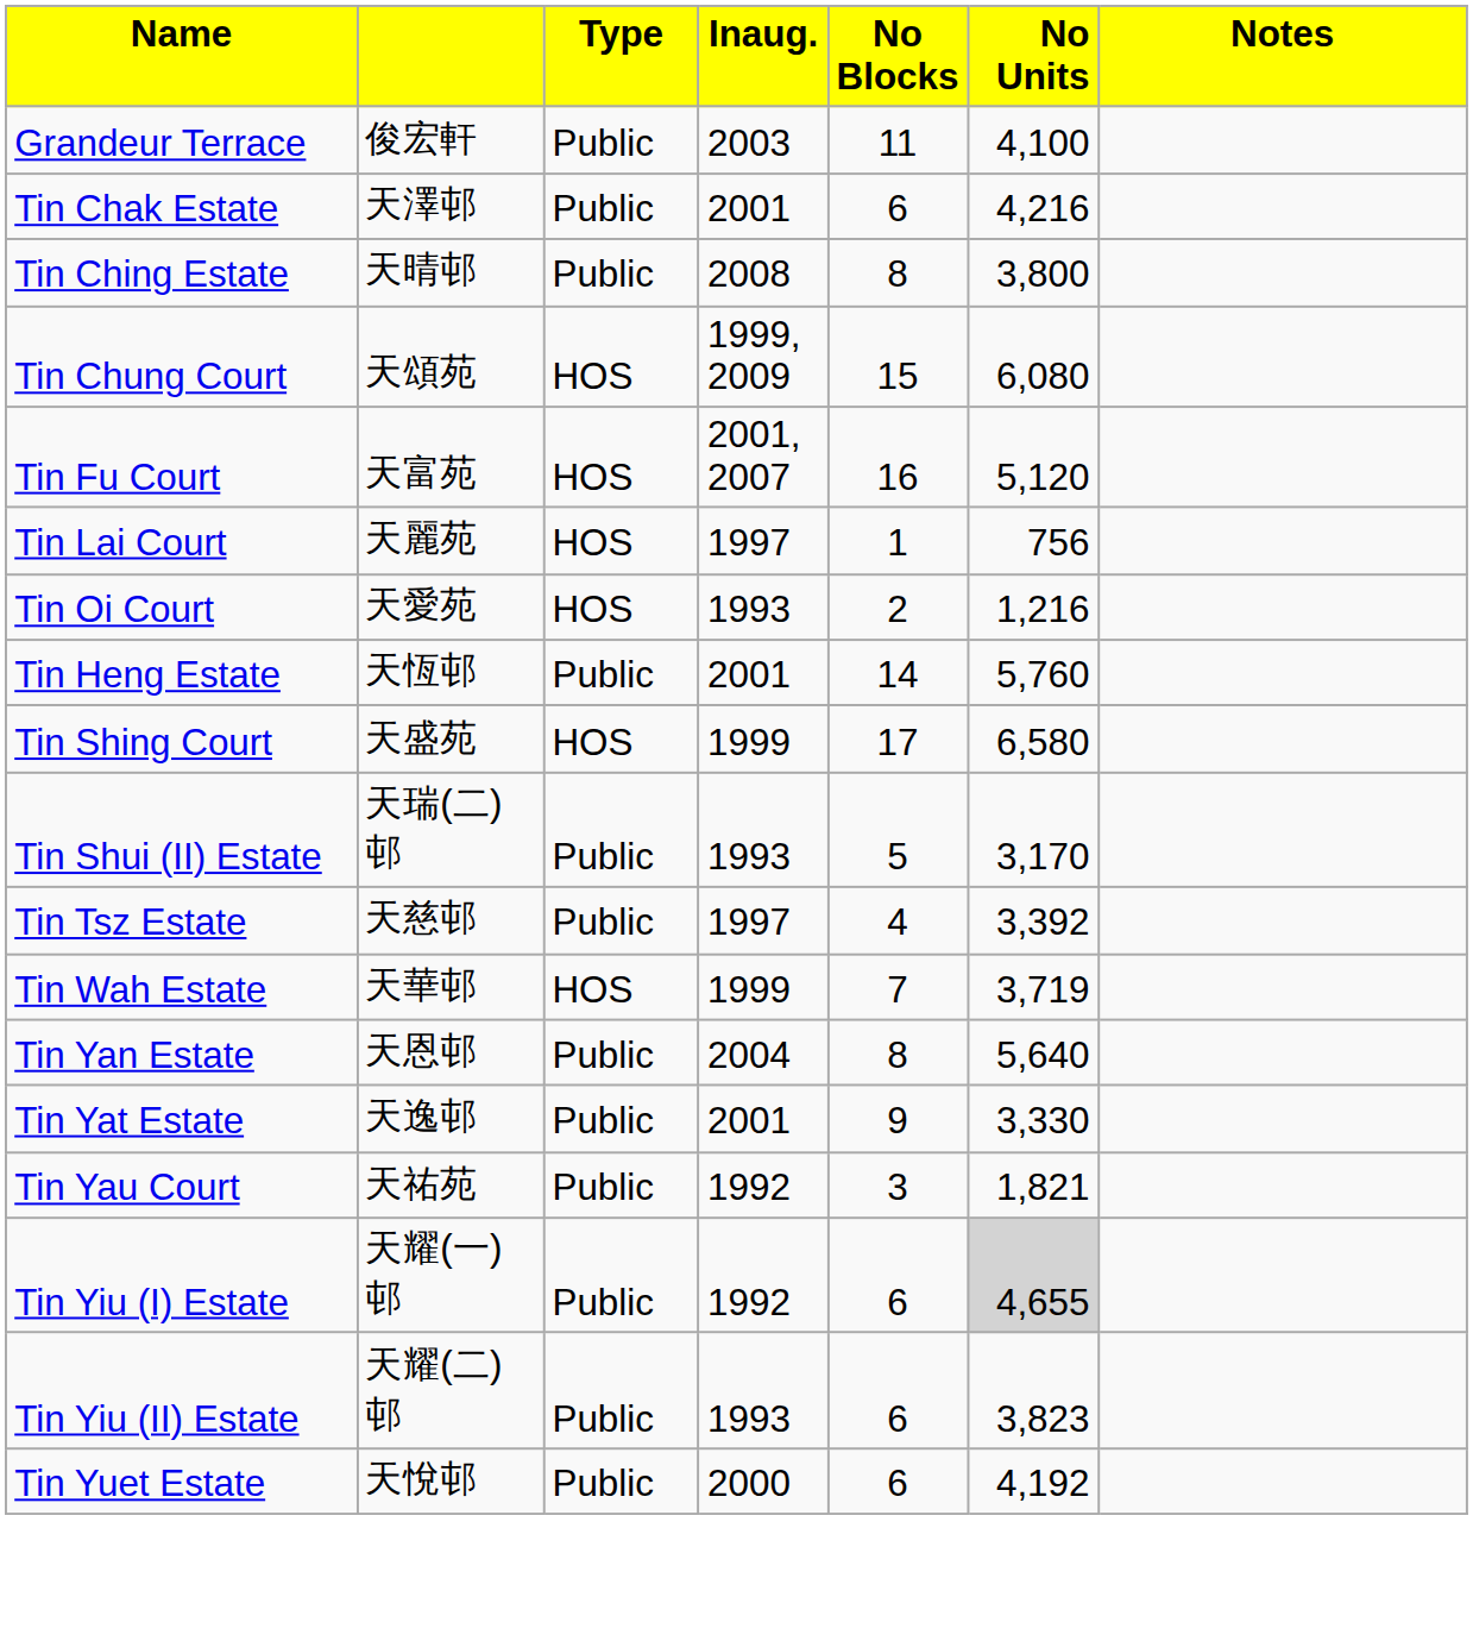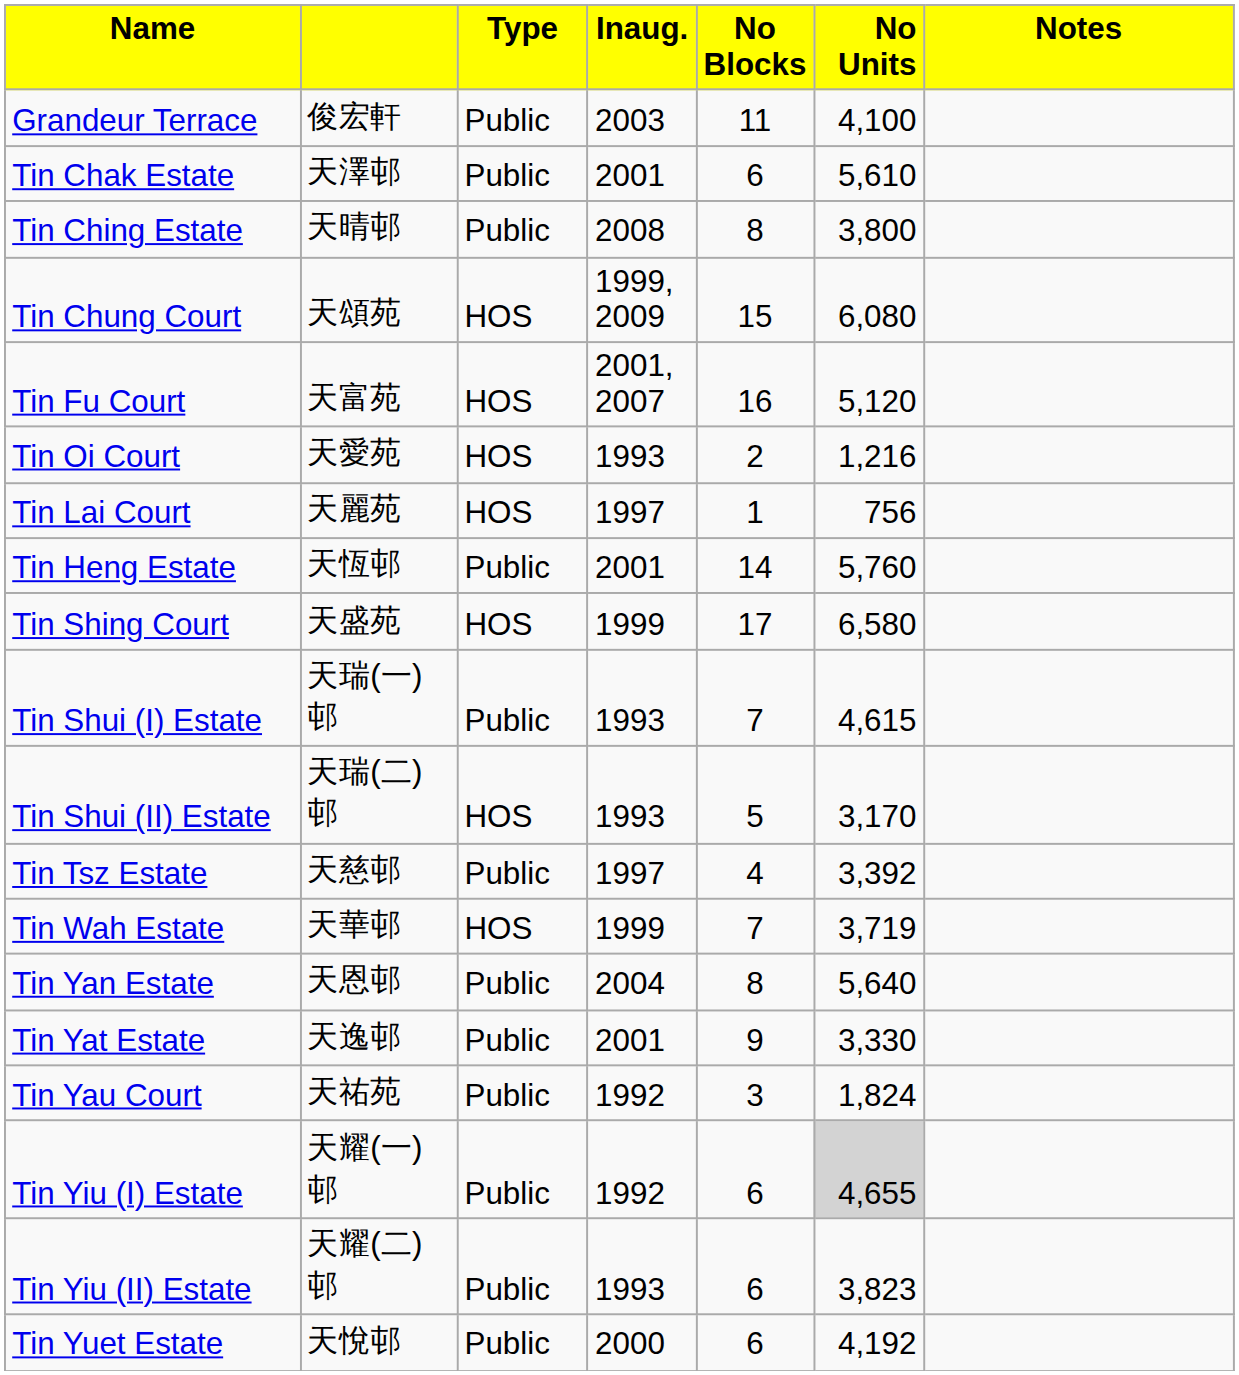Tin Chak Estate | column 6: 4,216 -> 5,610
rows swapped: Tin Oi Court <-> Tin Lai Court
+ row: Tin Shui (I) Estate | 天瑞(一)邨 | Public | 1993 | 7 | 4,615
Tin Shui (II) Estate | column 3: Public -> HOS
Tin Yau Court | column 6: 1,821 -> 1,824
